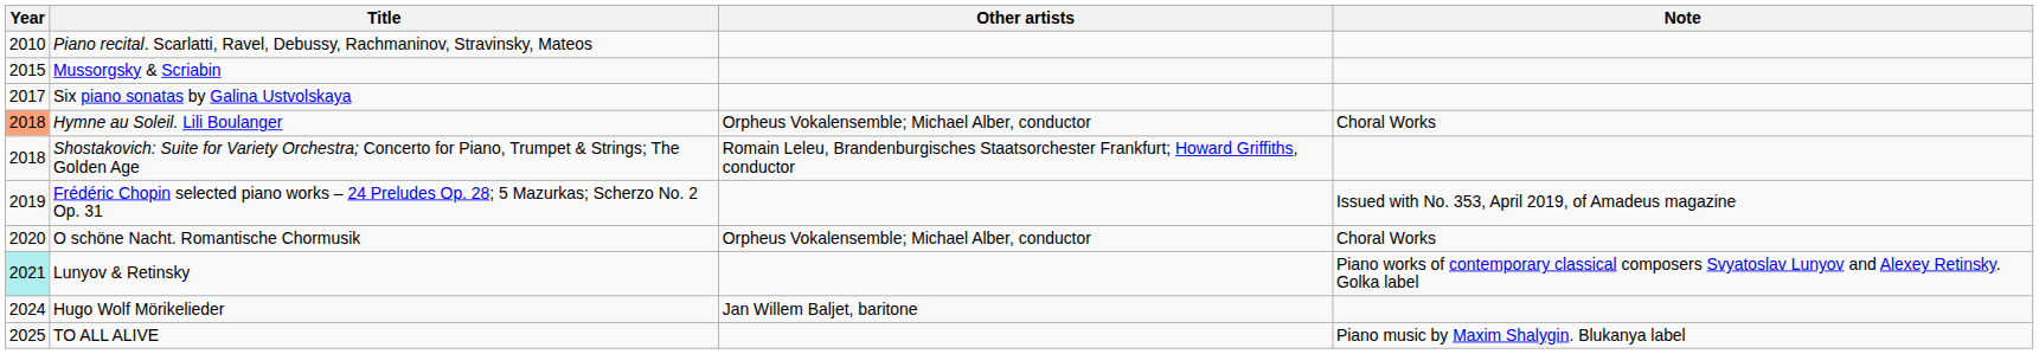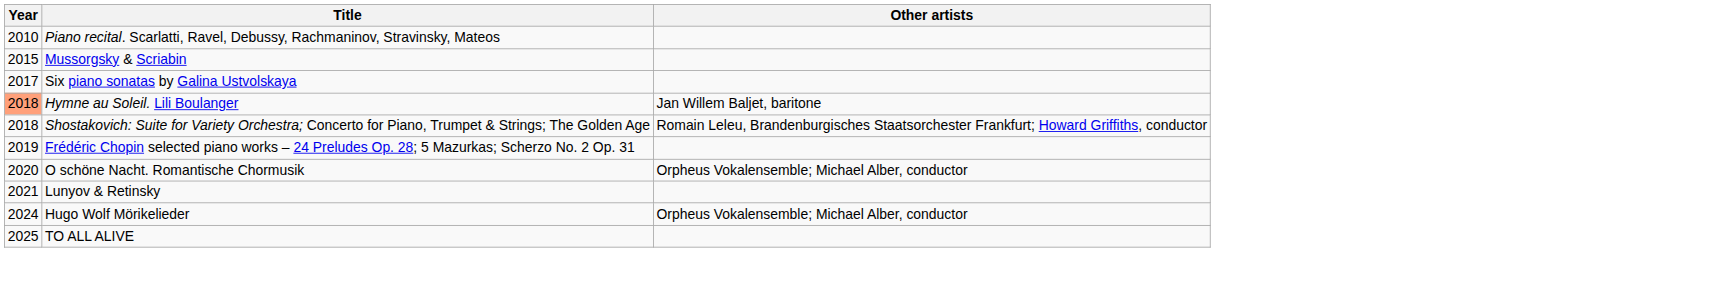- column: Note | Choral Works | Issued with No. 353, April 2019, of Amadeus magazine | Choral Works | Piano works of contemporary classical composers Svyatoslav Lunyov and Alexey Retinsky. Golka label | Piano music by Maxim Shalygin. Blukanya label
Hymne au Soleil. Lili Boulanger | Other artists: Orpheus Vokalensemble; Michael Alber, conductor -> Jan Willem Baljet, baritone
Lunyov & Retinsky | Year: paleturquoise background -> no background
Hugo Wolf Mörikelieder | Other artists: Jan Willem Baljet, baritone -> Orpheus Vokalensemble; Michael Alber, conductor
